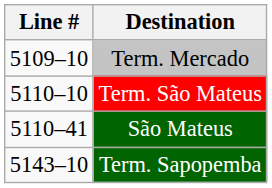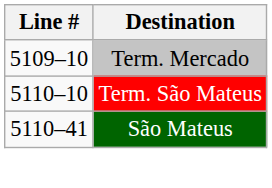- row: 5143–10 | Term. Sapopemba
